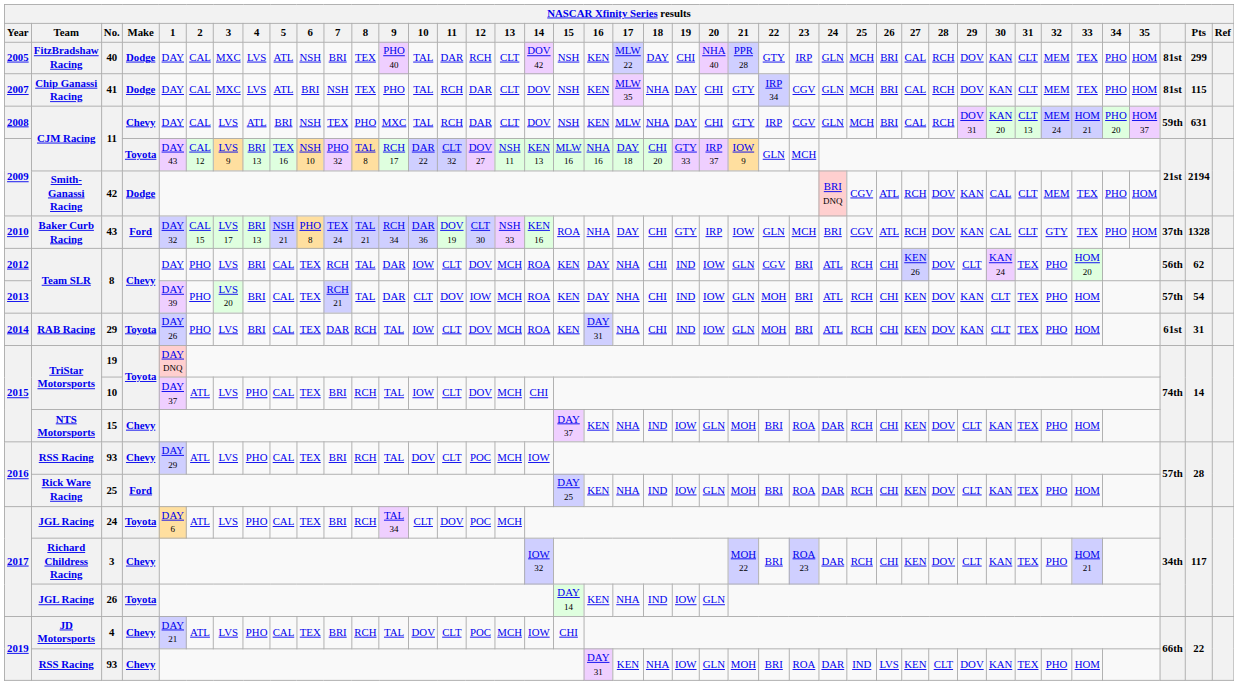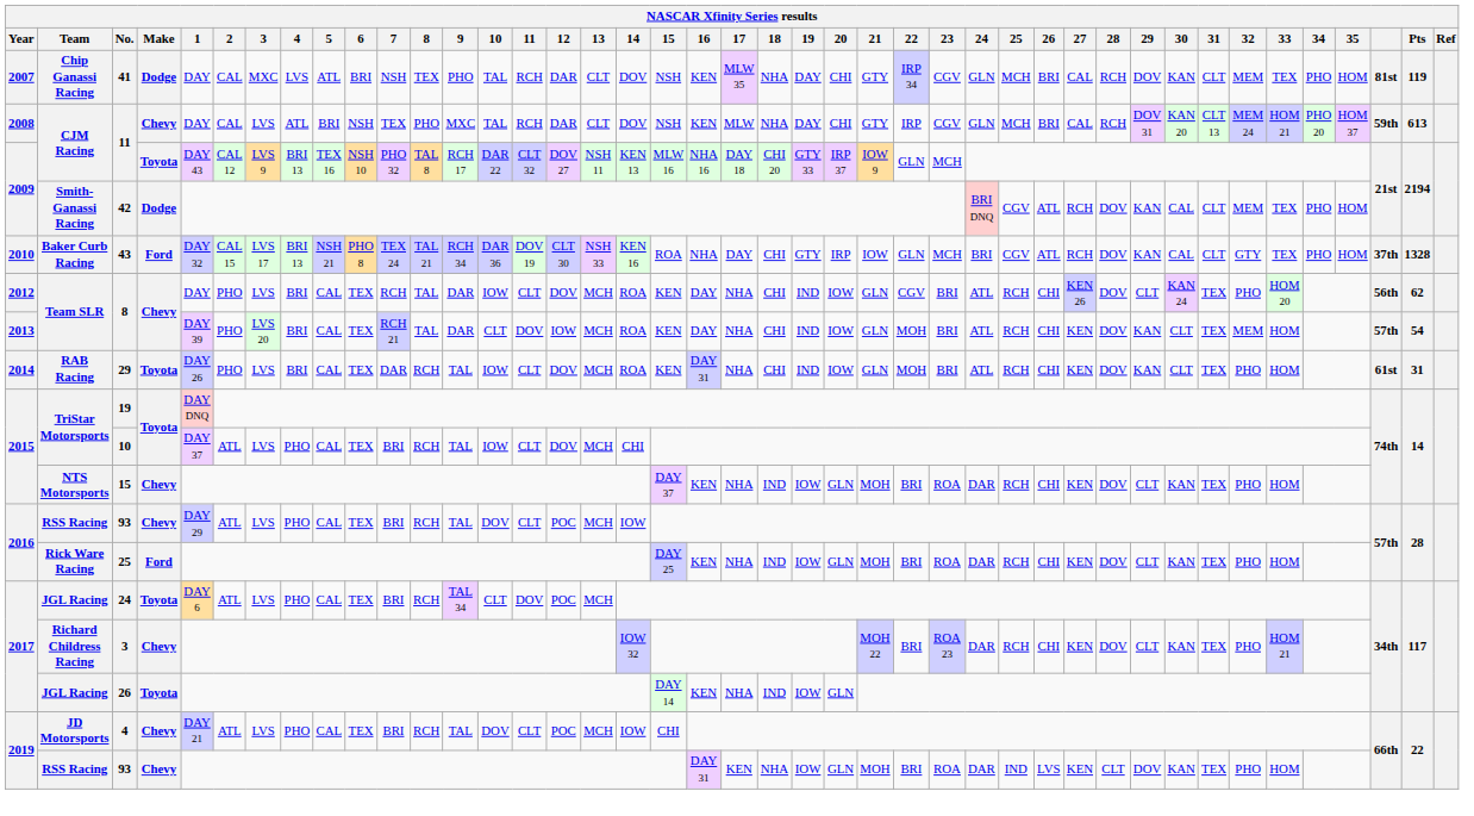- row: 2005 | FitzBradshaw Racing | 40 | Dodge | DAY | CAL | MXC | LVS | ATL | NSH | BRI | TEX | PHO 40 | TAL | DAR | RCH | CLT | DOV 42 | NSH | KEN | MLW 22 | DAY | CHI | NHA 40 | PPR 28 | GTY | IRP | GLN | MCH | BRI | CAL | RCH | DOV | KAN | CLT | MEM | TEX | PHO | HOM | 81st | 299
41 | Pts: 115 -> 119
2008 / 11 | Pts: 631 -> 613
2013 / 8 | 32: PHO -> MEM
